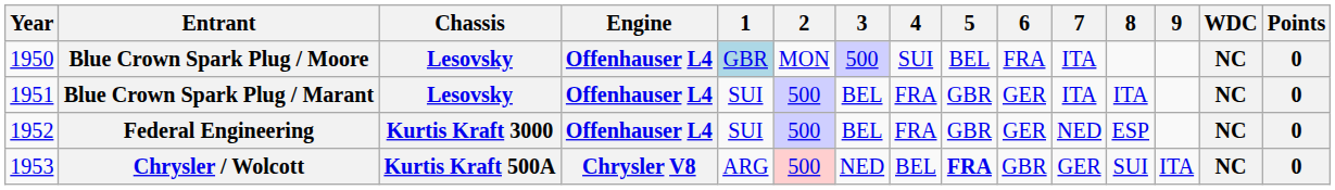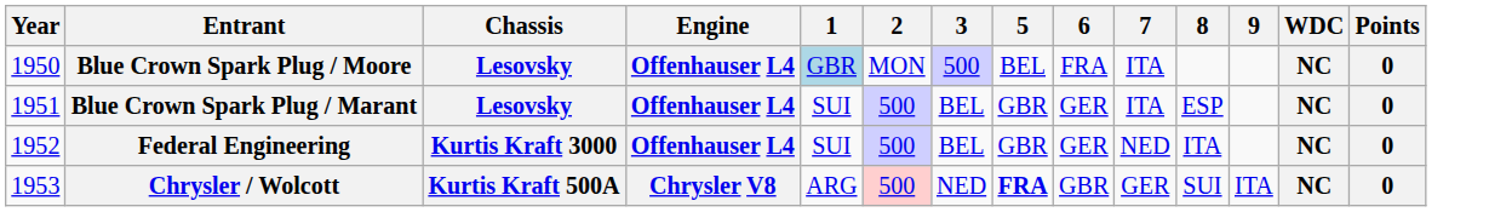- column: 4 | SUI | FRA | FRA | BEL
Blue Crown Spark Plug / Marant | 8: ITA -> ESP
Federal Engineering | 8: ESP -> ITA
